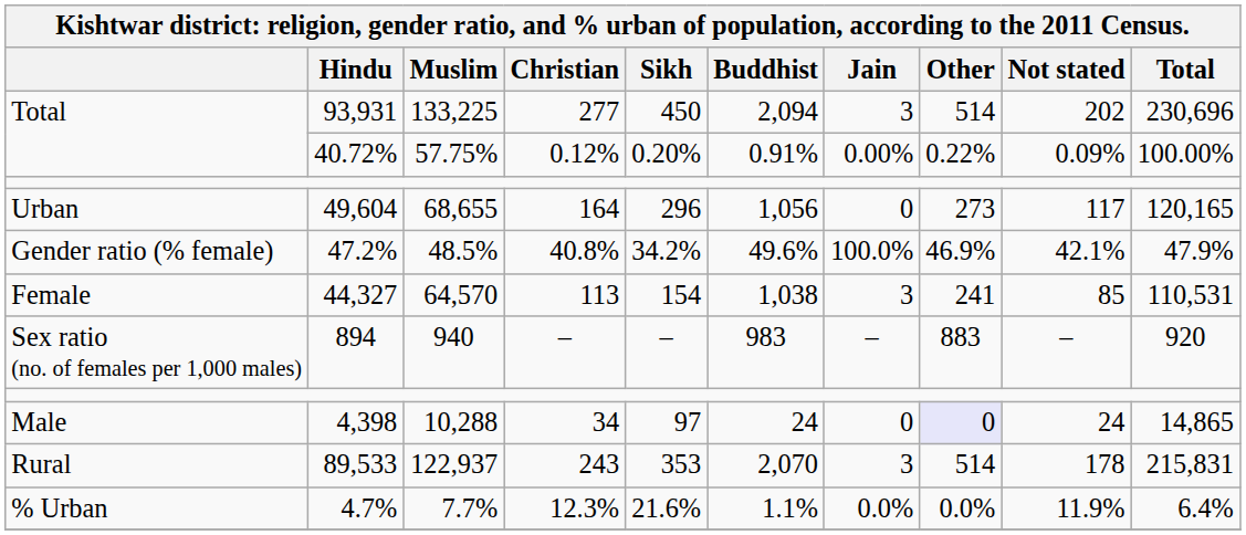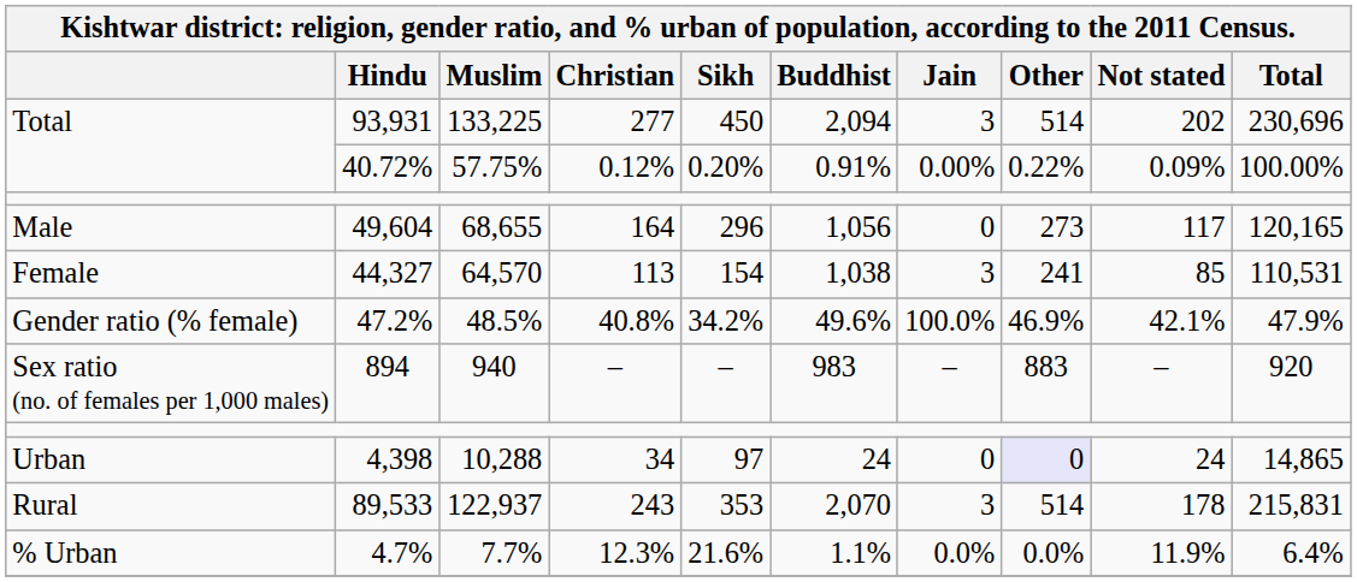49,604 | column 1: Urban -> Male
rows swapped: 44,327 <-> 47.2%
4,398 | column 1: Male -> Urban
